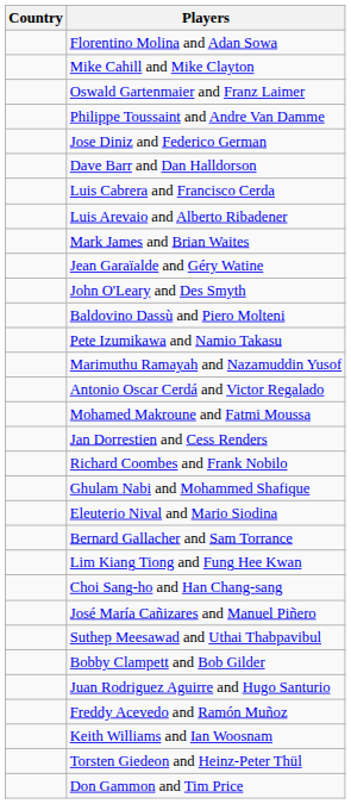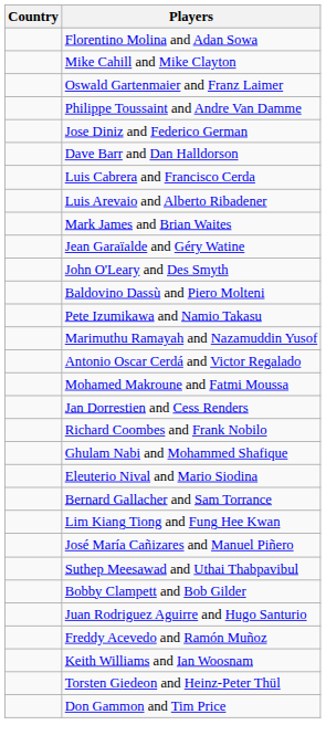- row: Choi Sang-ho and Han Chang-sang
